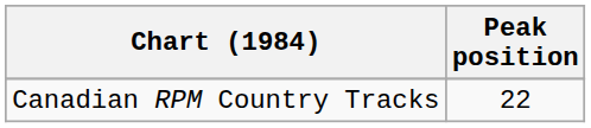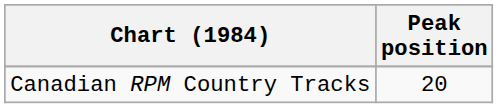Canadian RPM Country Tracks | Peak position: 22 -> 20
